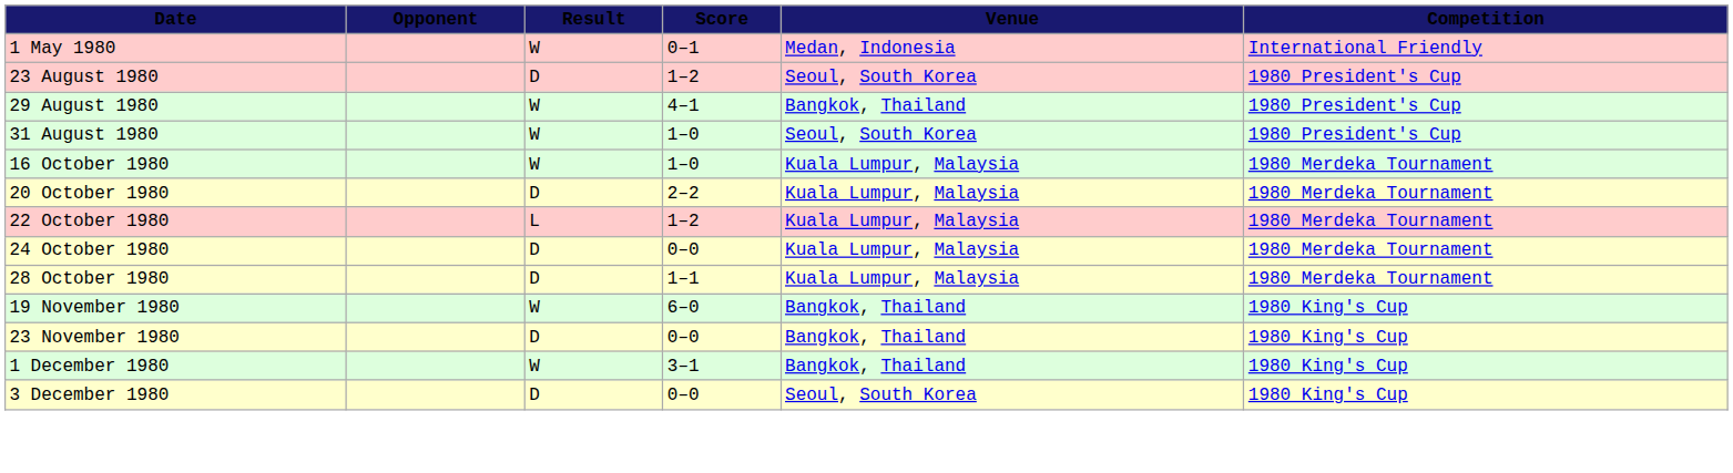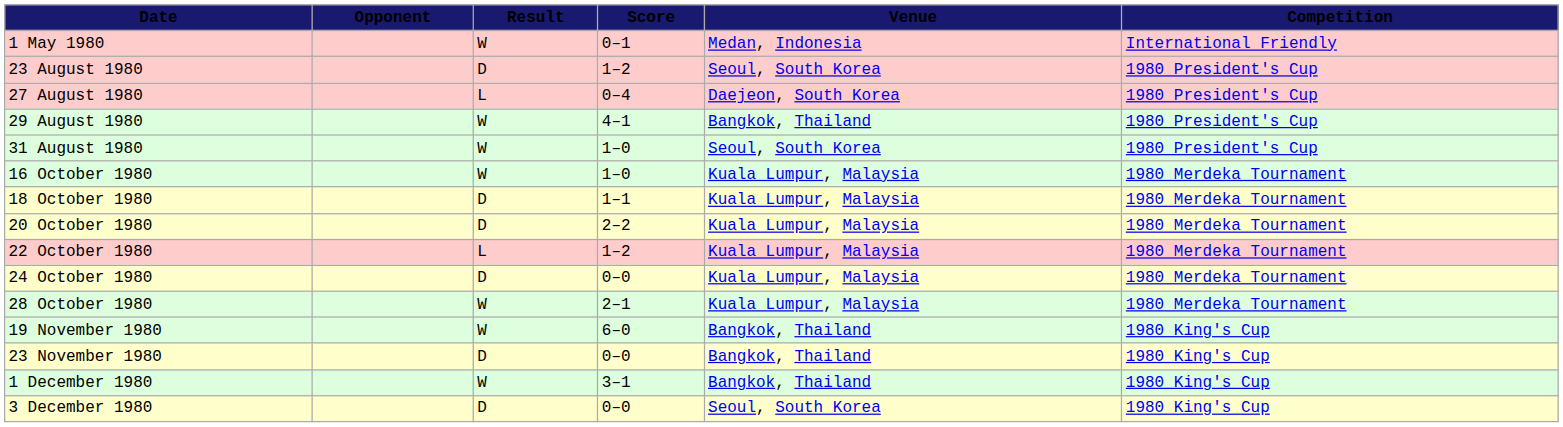+ row: 27 August 1980 | L | 0–4 | Daejeon, South Korea | 1980 President's Cup
+ row: 18 October 1980 | D | 1–1 | Kuala Lumpur, Malaysia | 1980 Merdeka Tournament
- row: 28 October 1980 | D | 1–1 | Kuala Lumpur, Malaysia | 1980 Merdeka Tournament
+ row: 28 October 1980 | W | 2–1 | Kuala Lumpur, Malaysia | 1980 Merdeka Tournament
